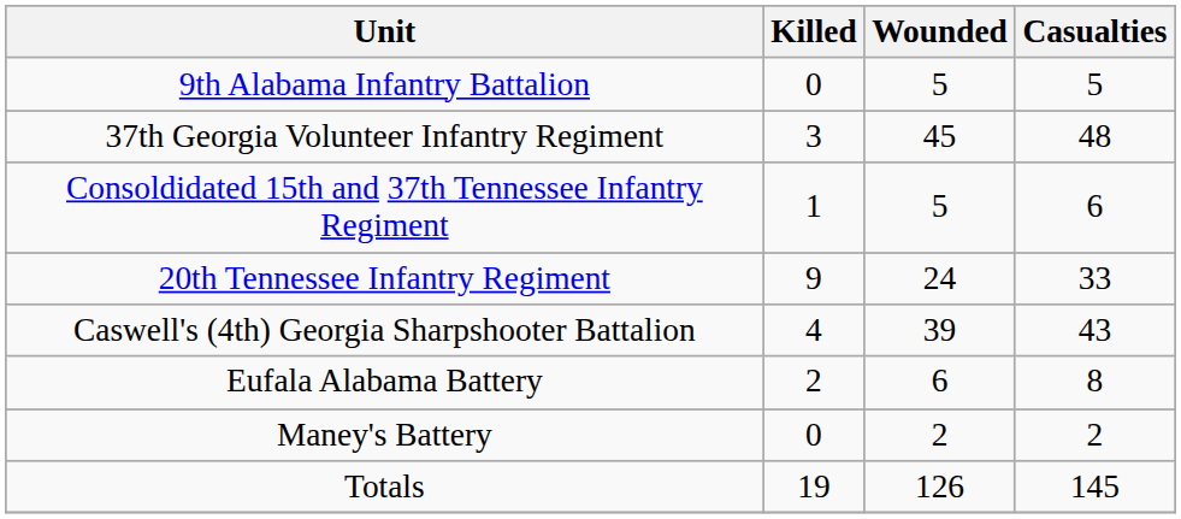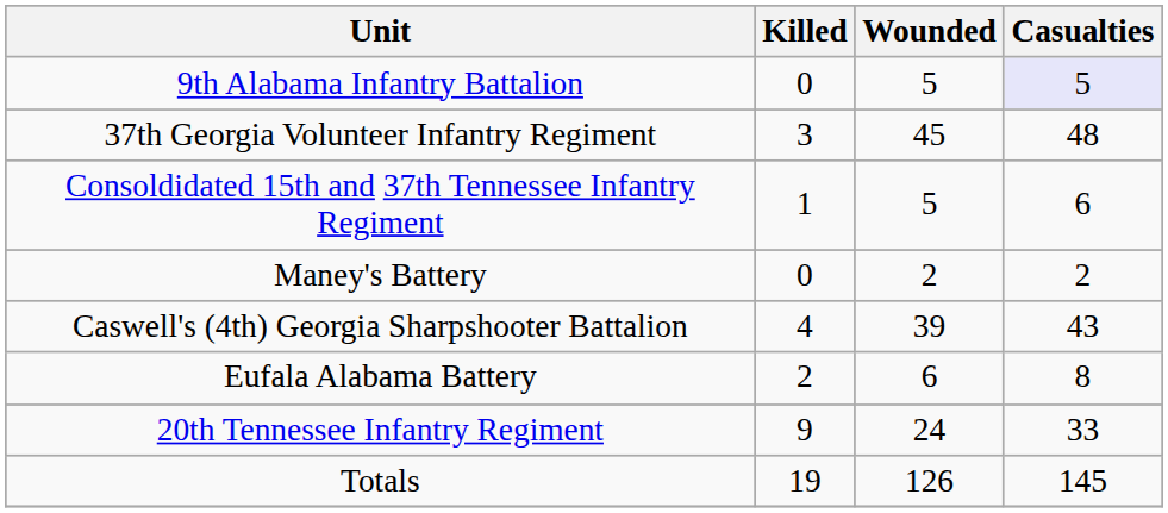9th Alabama Infantry Battalion | Casualties: no background -> lavender background
rows swapped: 20th Tennessee Infantry Regiment <-> Maney's Battery
